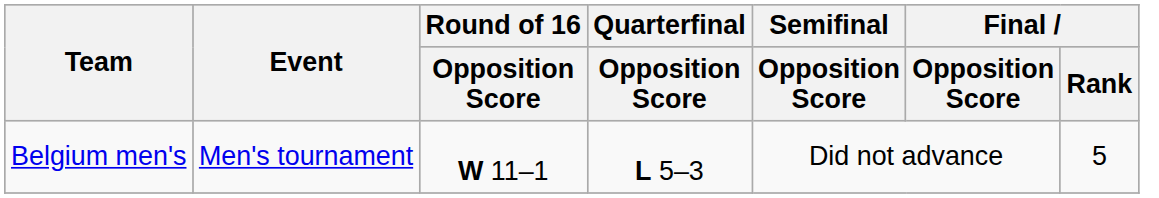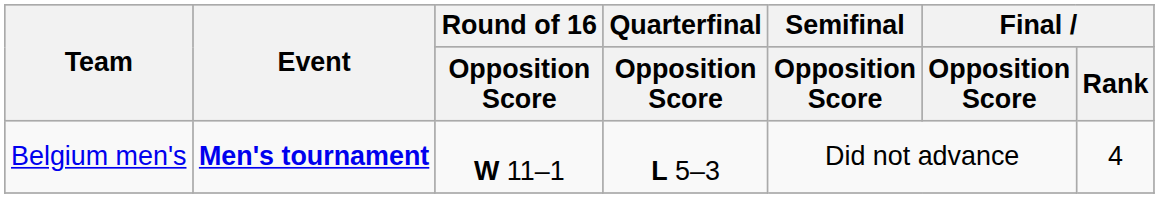Belgium men's | Event: normal -> bold
Belgium men's | Final / Rank: 5 -> 4
